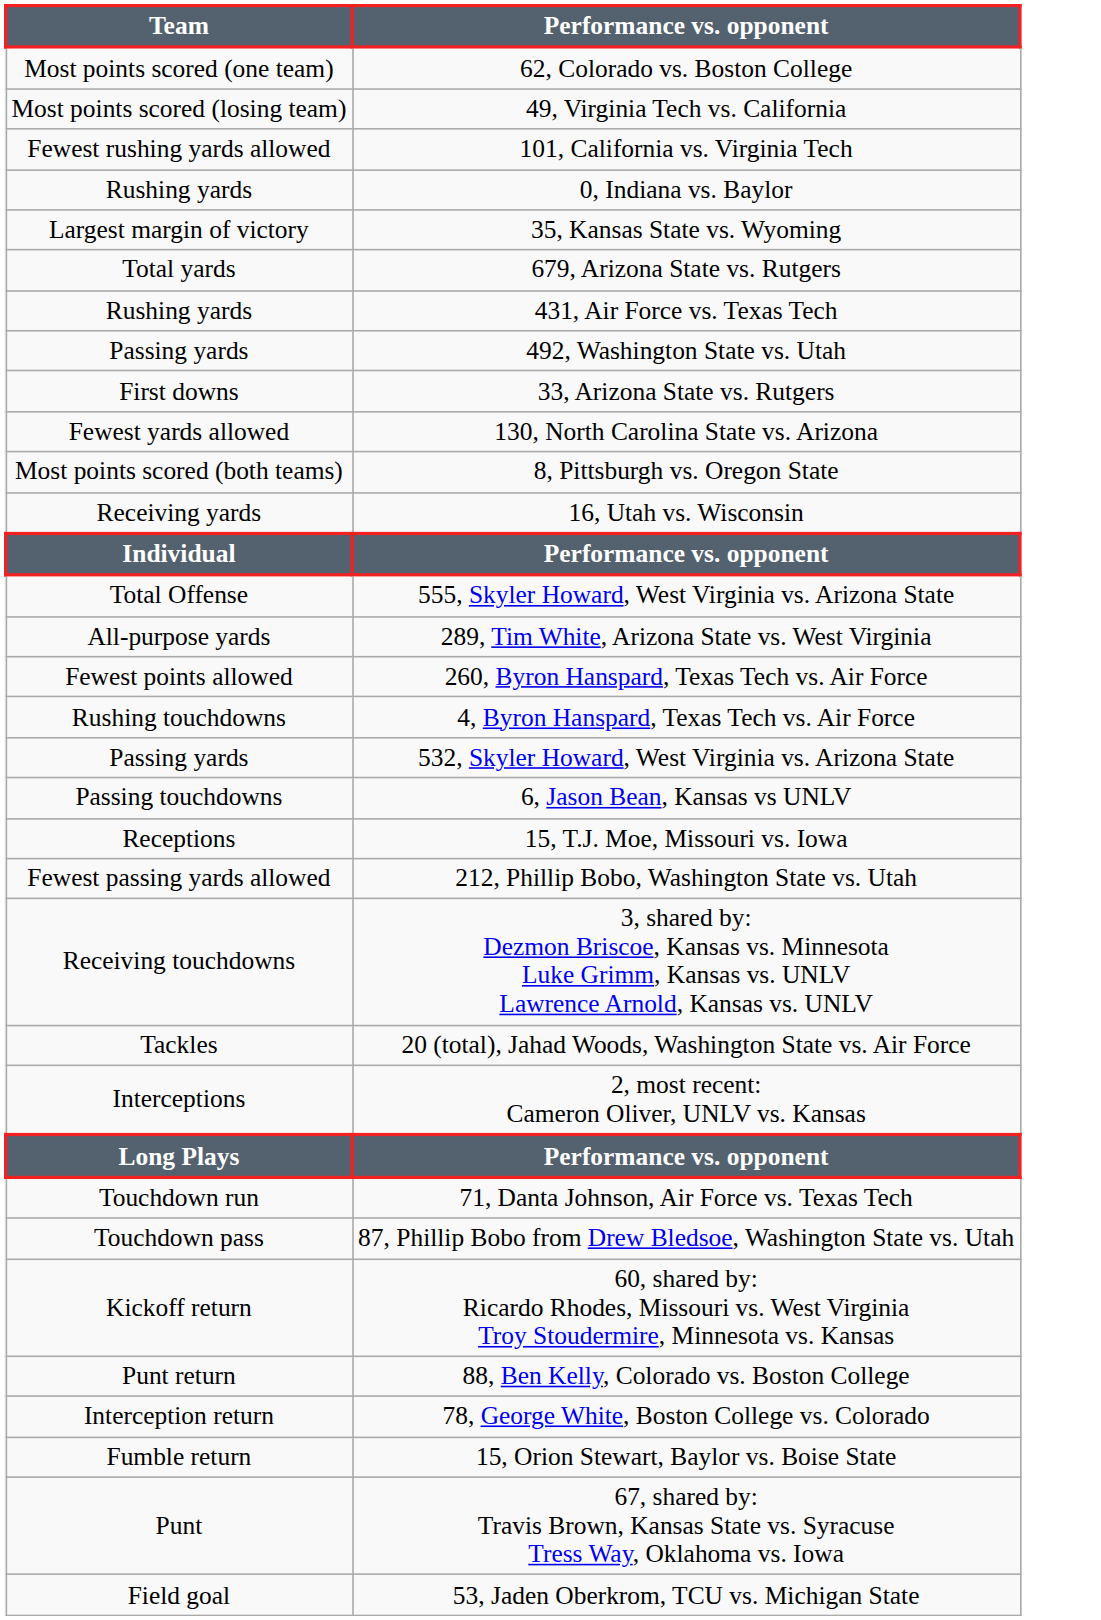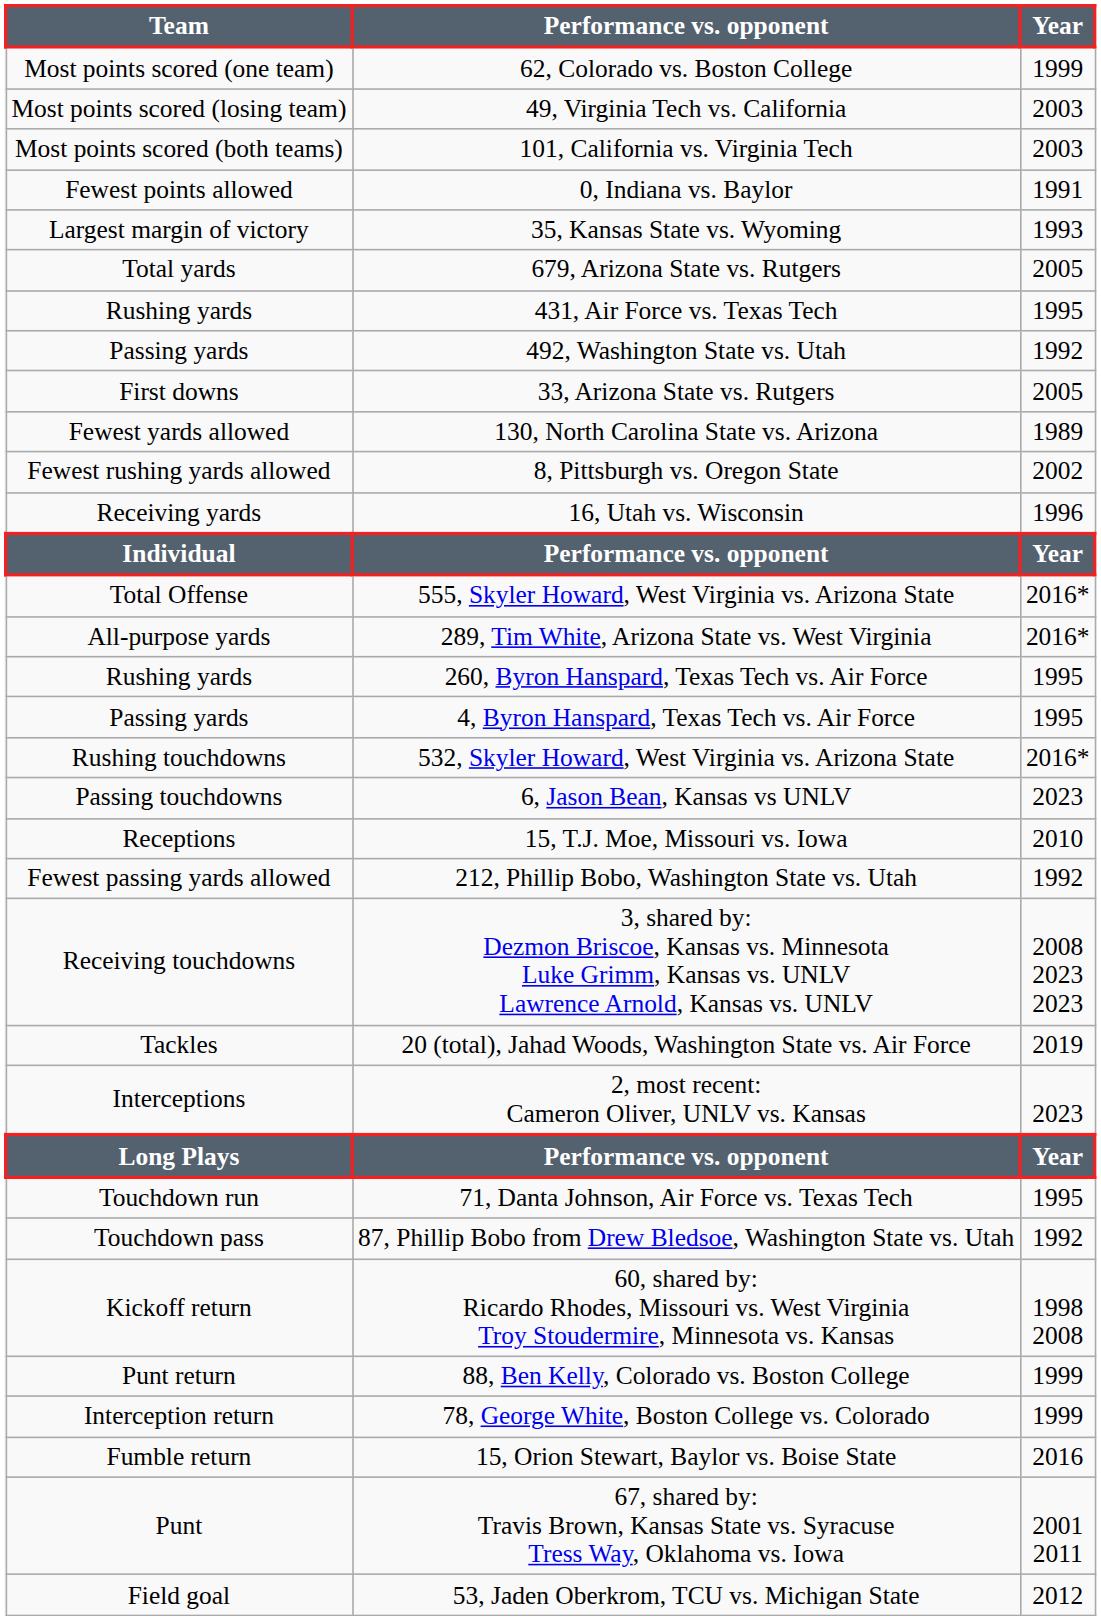+ column: Year | 1999 | 2003 | 2003 | 1991 | 1993 | 2005 | 1995 | 1992 | 2005 | 1989 | 2002 | 1996 | Year | 2016* | 2016* | 1995 | 1995 | 2016* | 2023 | 2010 | 1992 | 2008 2023 2023 | 2019 | 2023 | Year | 1995 | 1992 | 1998 2008 | 1999 | 1999 | 2016 | 2001 2011 | 2012
101, California vs. Virginia Tech | Team: Fewest rushing yards allowed -> Most points scored (both teams)
0, Indiana vs. Baylor | Team: Rushing yards -> Fewest points allowed
8, Pittsburgh vs. Oregon State | Team: Most points scored (both teams) -> Fewest rushing yards allowed
260, Byron Hanspard, Texas Tech vs. Air Force | Team: Fewest points allowed -> Rushing yards
4, Byron Hanspard, Texas Tech vs. Air Force | Team: Rushing touchdowns -> Passing yards
532, Skyler Howard, West Virginia vs. Arizona State | Team: Passing yards -> Rushing touchdowns
